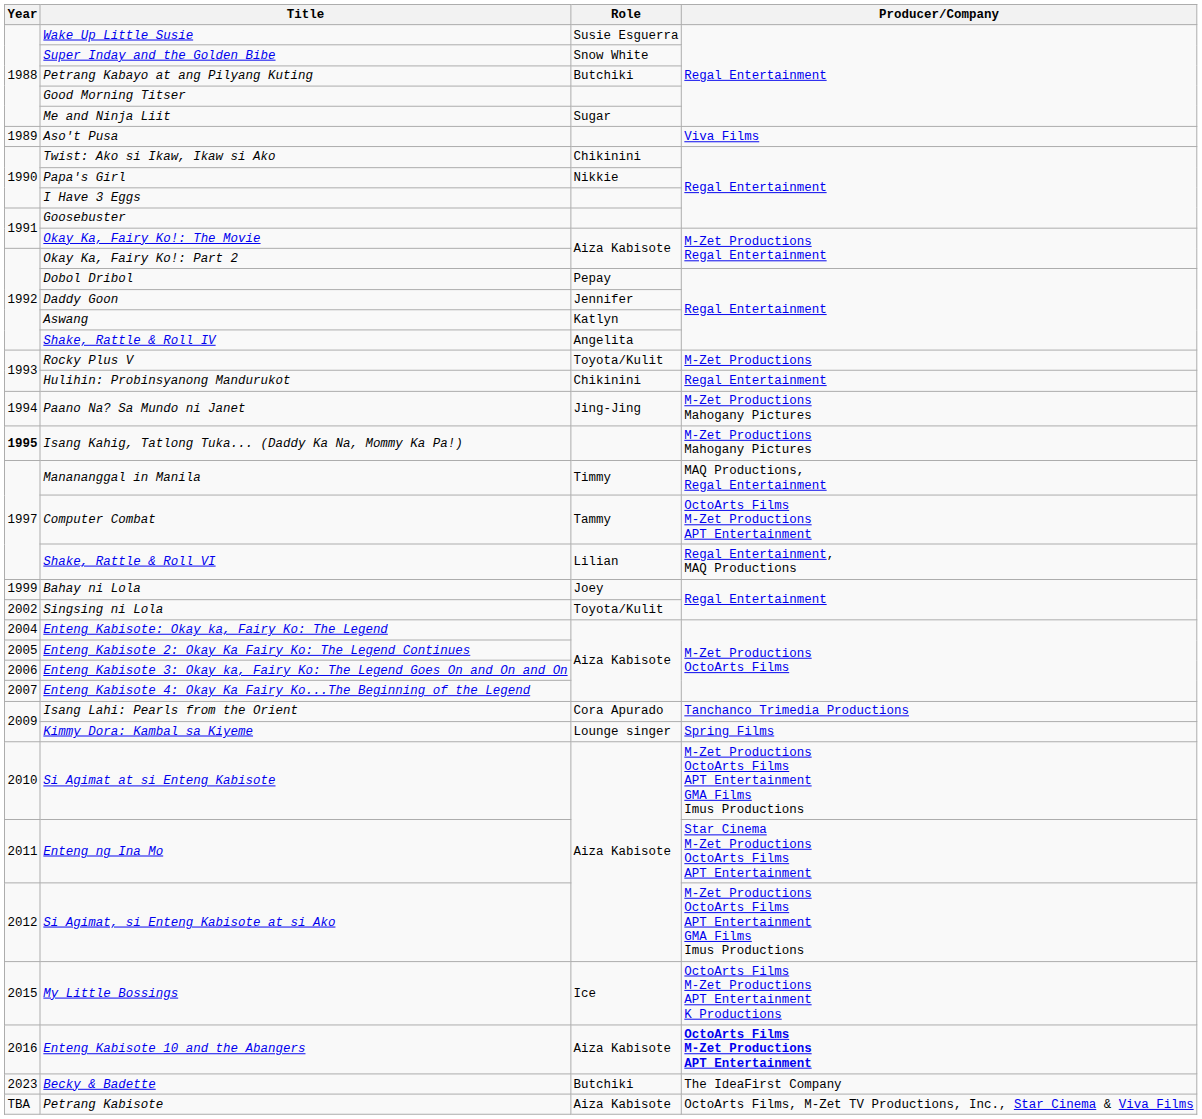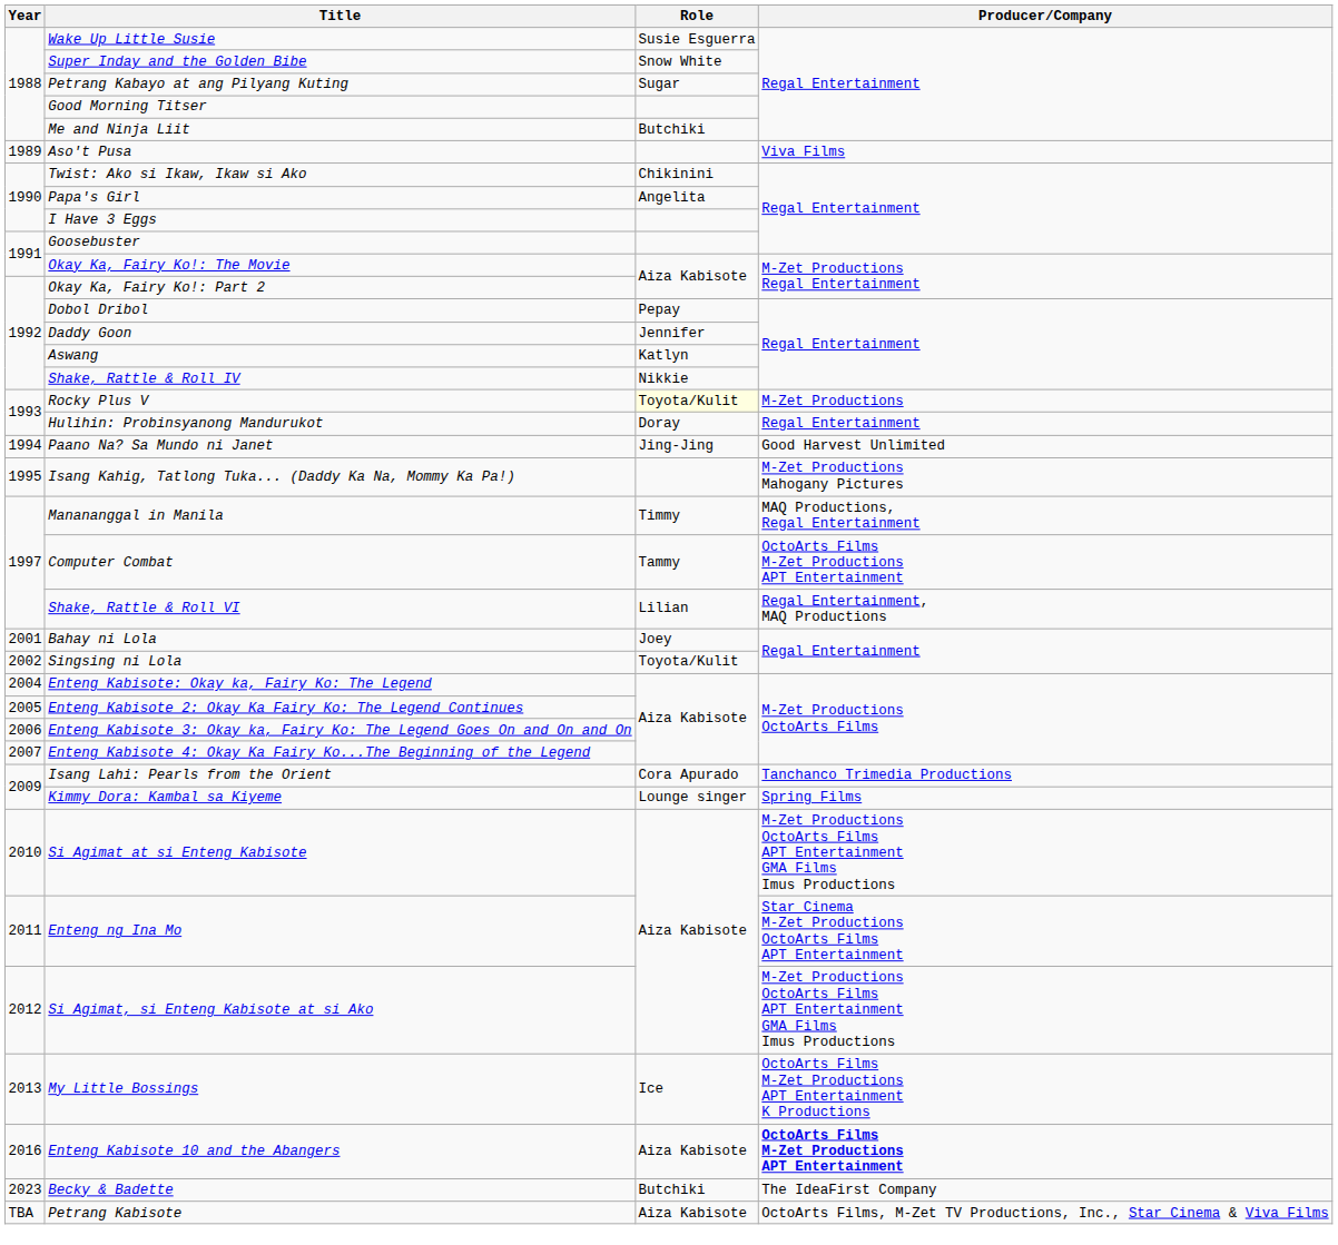Petrang Kabayo at ang Pilyang Kuting | Role: Butchiki -> Sugar
Me and Ninja Liit | Role: Sugar -> Butchiki
Papa's Girl | Role: Nikkie -> Angelita
Shake, Rattle & Roll IV | Role: Angelita -> Nikkie
Rocky Plus V | Role: no background -> lightyellow background
Hulihin: Probinsyanong Mandurukot | Role: Chikinini -> Doray
Paano Na? Sa Mundo ni Janet | Producer/Company: M-Zet Productions Mahogany Pictures -> Good Harvest Unlimited
Isang Kahig, Tatlong Tuka... (Daddy Ka Na, Mommy Ka Pa!) | Year: bold -> normal
Bahay ni Lola | Year: 1999 -> 2001
My Little Bossings | Year: 2015 -> 2013
